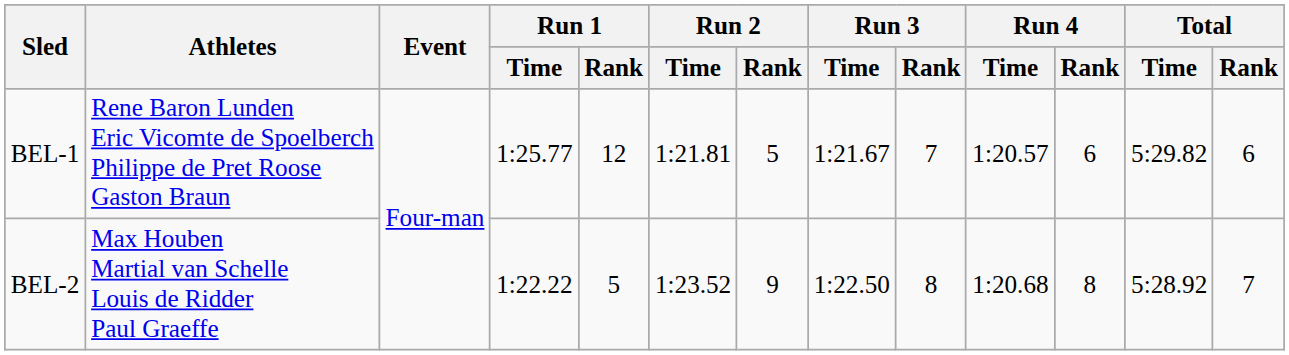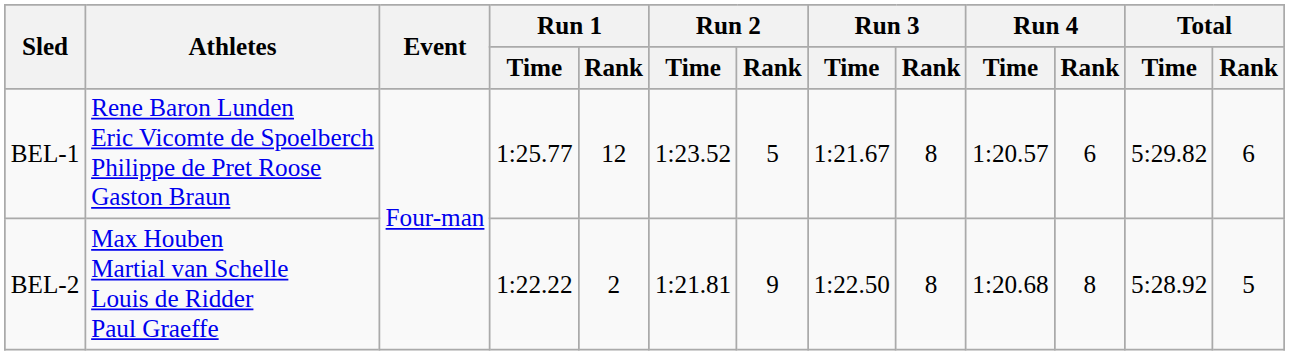BEL-1 | Run 2 / Time: 1:21.81 -> 1:23.52
BEL-1 | Run 3 / Rank: 7 -> 8
BEL-2 | Run 1 / Rank: 5 -> 2
BEL-2 | Run 2 / Time: 1:23.52 -> 1:21.81
BEL-2 | Total / Rank: 7 -> 5
